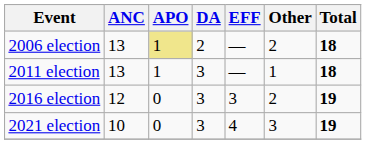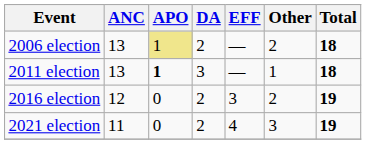2011 election | APO: normal -> bold
2016 election | DA: 3 -> 2
2021 election | ANC: 10 -> 11
2021 election | DA: 3 -> 2
